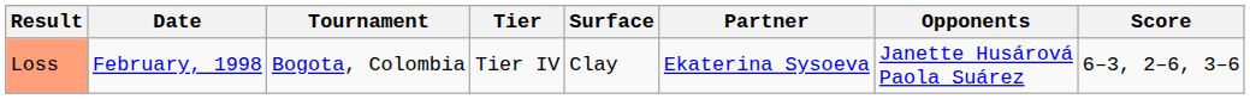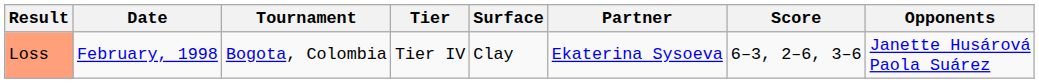columns swapped: Opponents <-> Score
